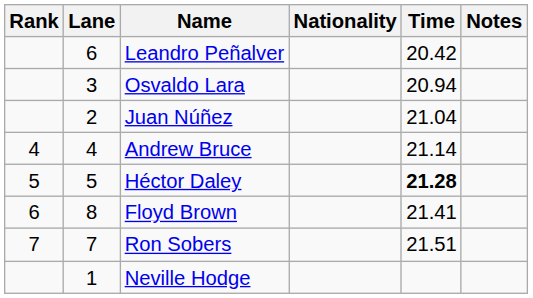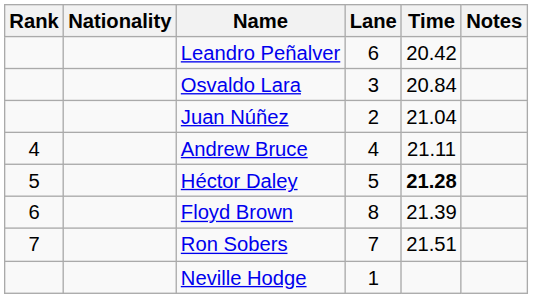columns swapped: Lane <-> Nationality
Osvaldo Lara | Time: 20.94 -> 20.84
Andrew Bruce | Time: 21.14 -> 21.11
Floyd Brown | Time: 21.41 -> 21.39
